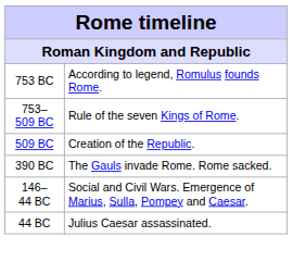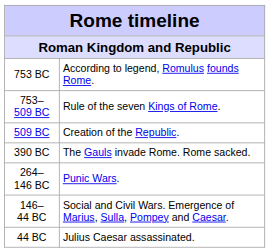+ row: 264–146 BC | Punic Wars.
